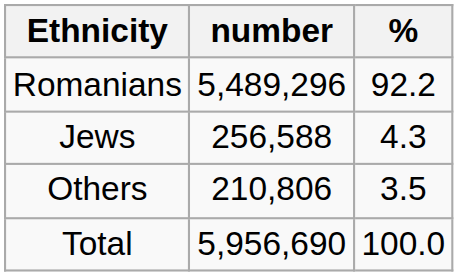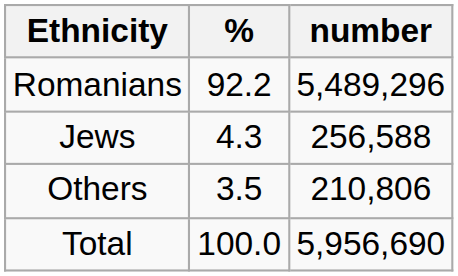columns swapped: number <-> %
